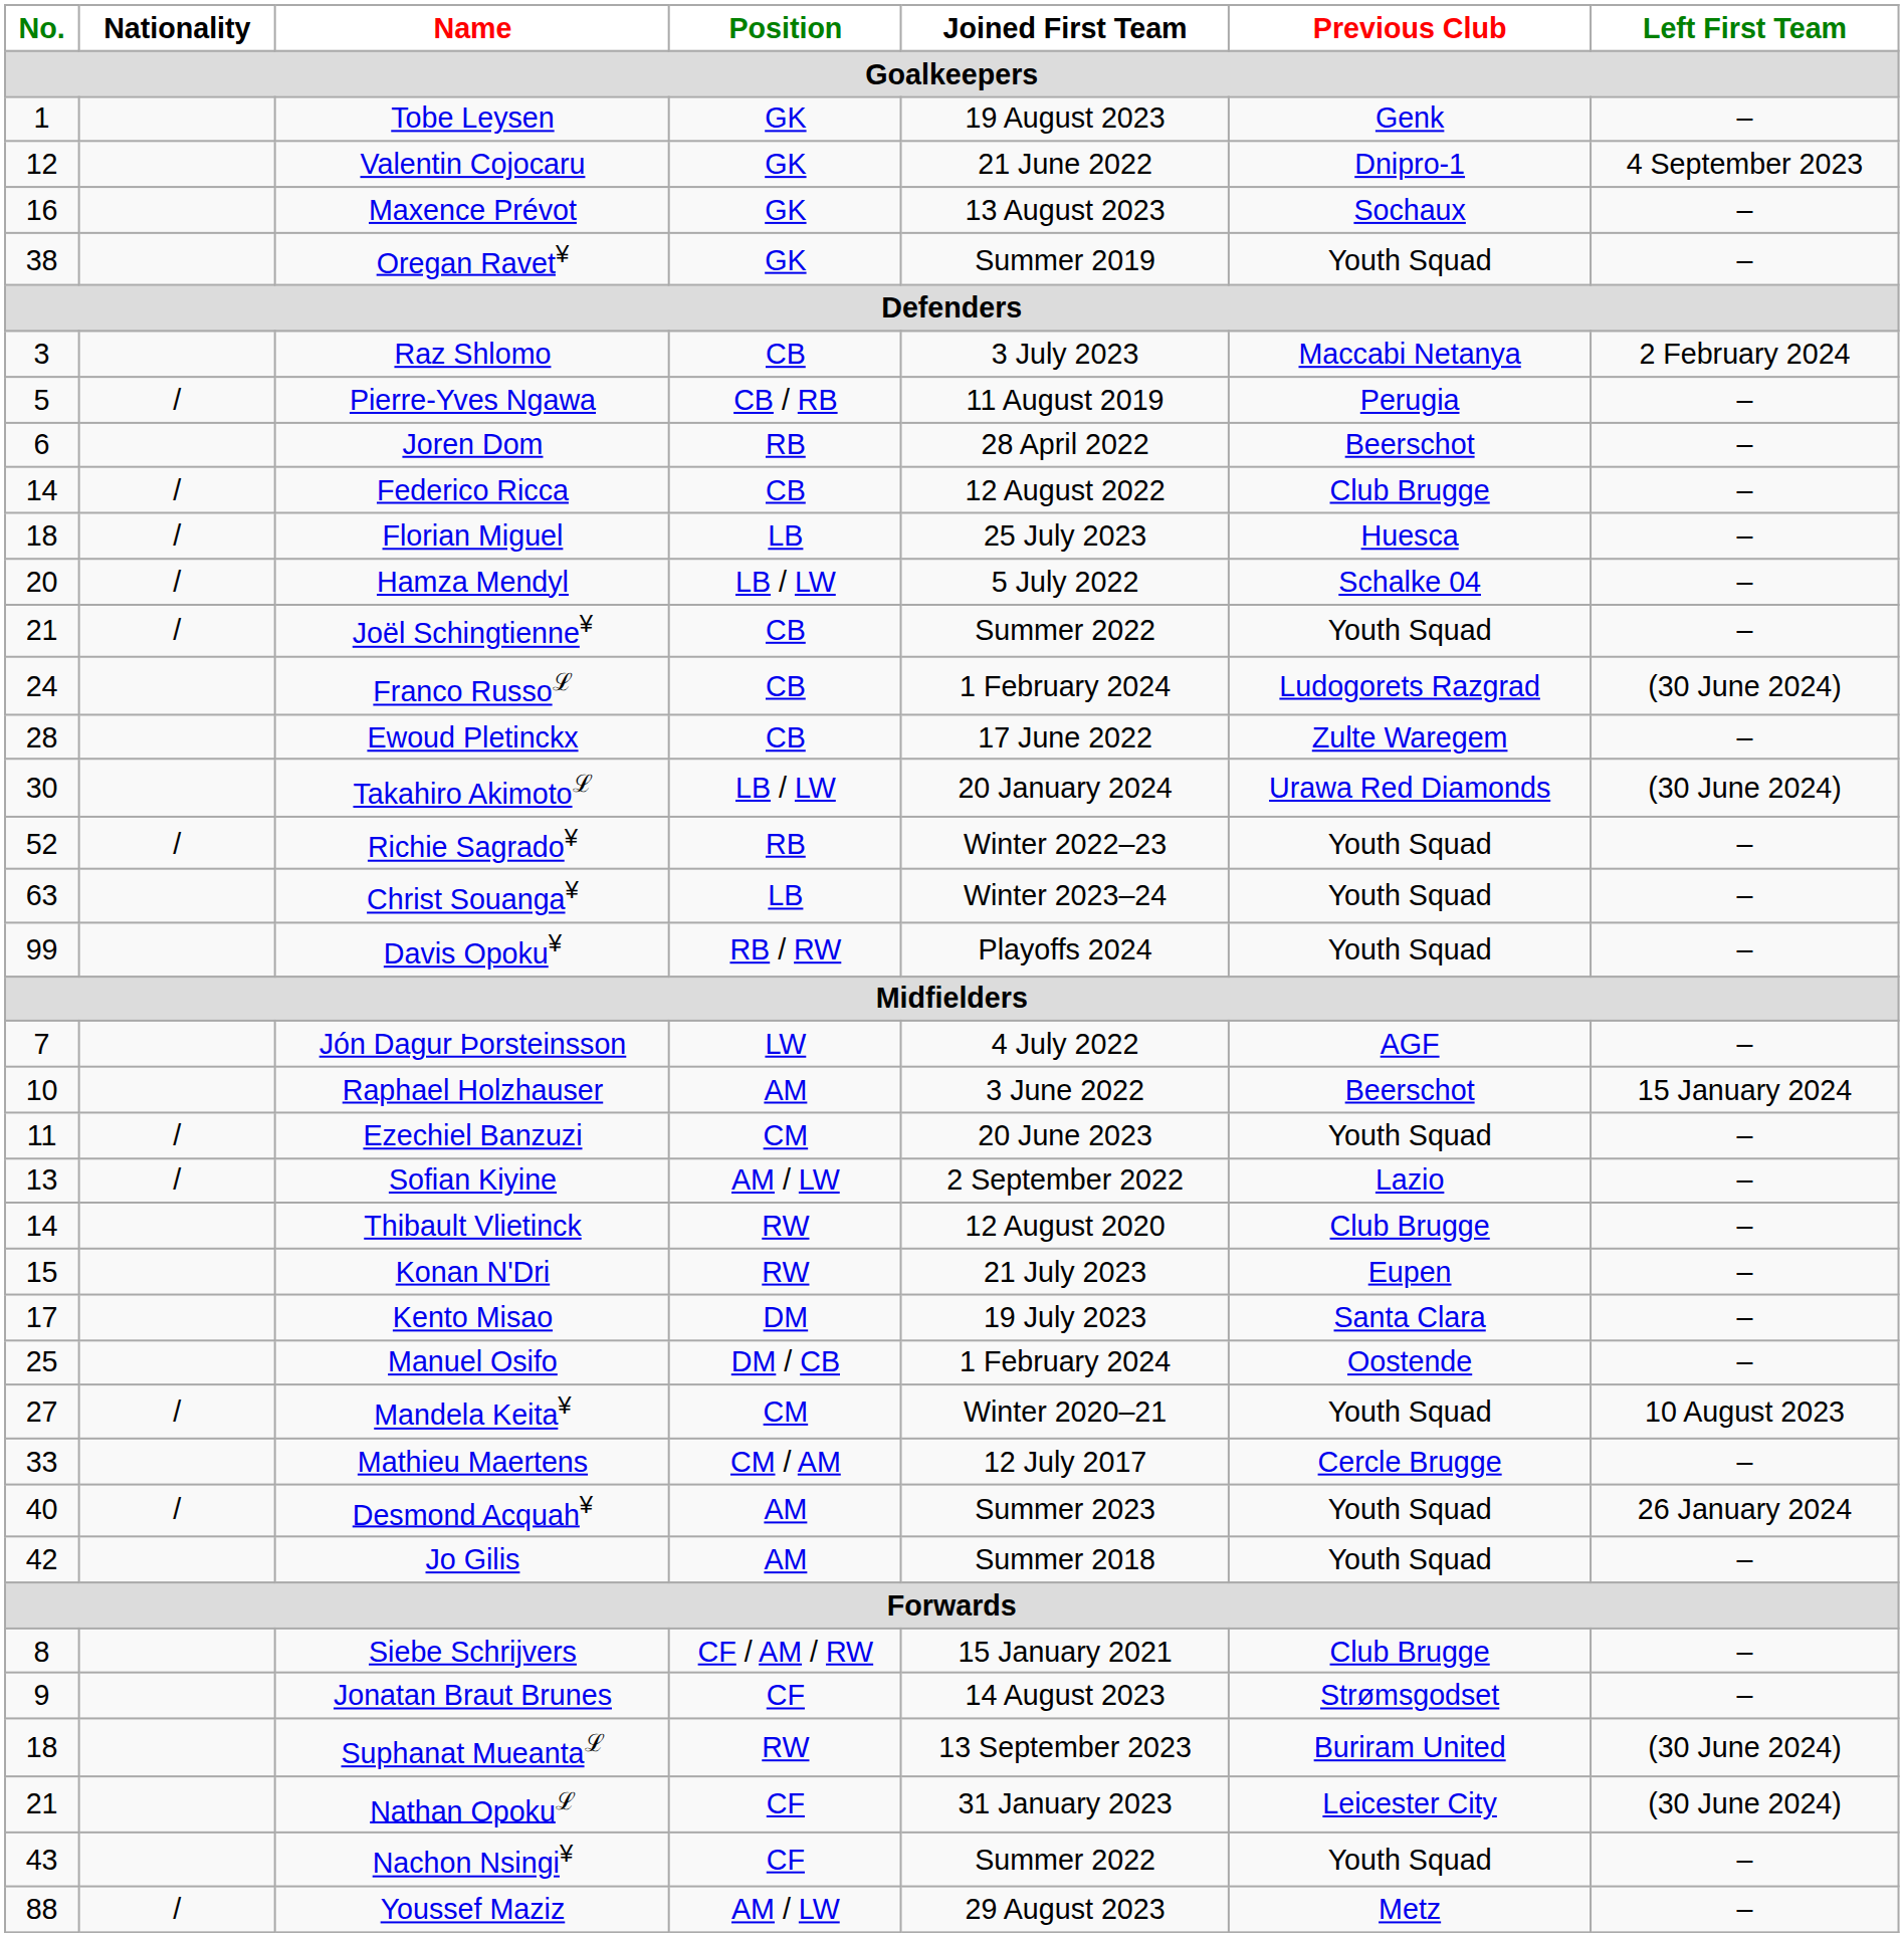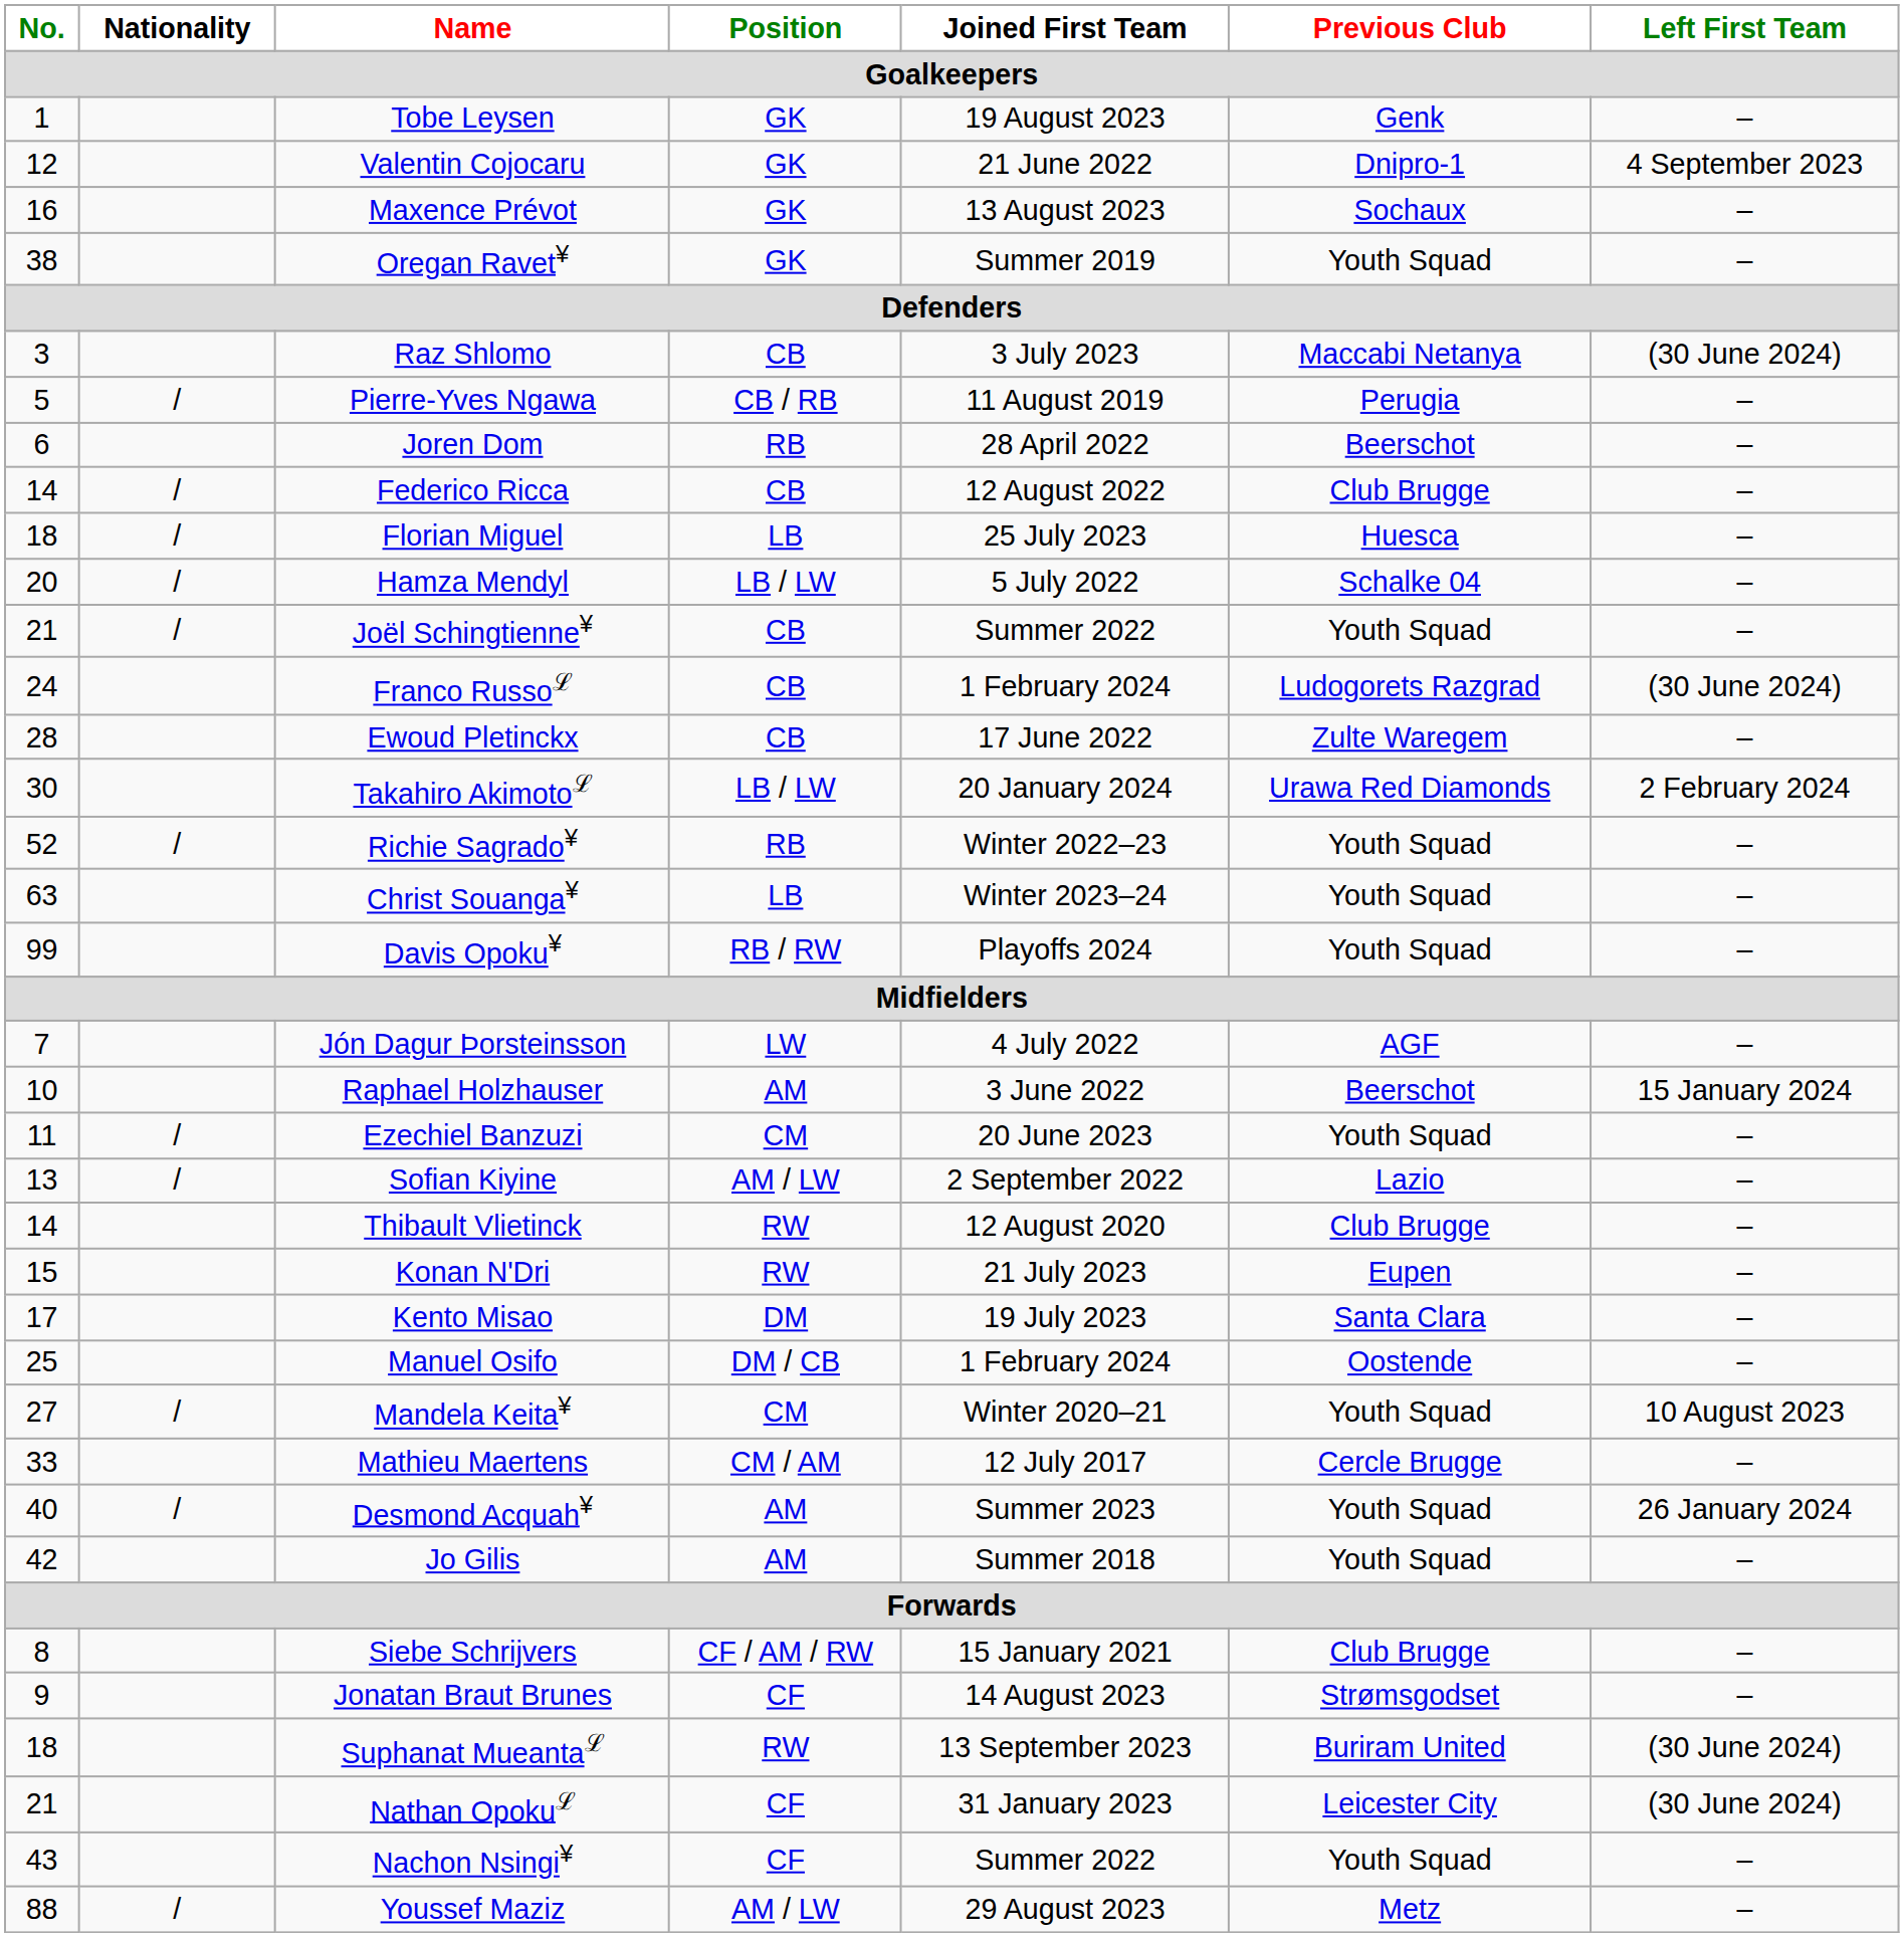Raz Shlomo | Left First Team: 2 February 2024 -> (30 June 2024)
Takahiro Akimotoℒ | Left First Team: (30 June 2024) -> 2 February 2024
